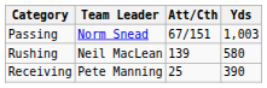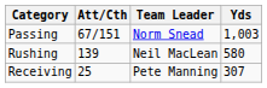columns swapped: Team Leader <-> Att/Cth
Receiving | Yds: 390 -> 307
